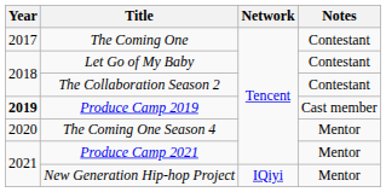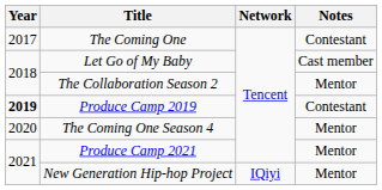Let Go of My Baby | Notes: Contestant -> Cast member
The Collaboration Season 2 | Notes: Contestant -> Mentor
Produce Camp 2019 | Notes: Cast member -> Contestant
